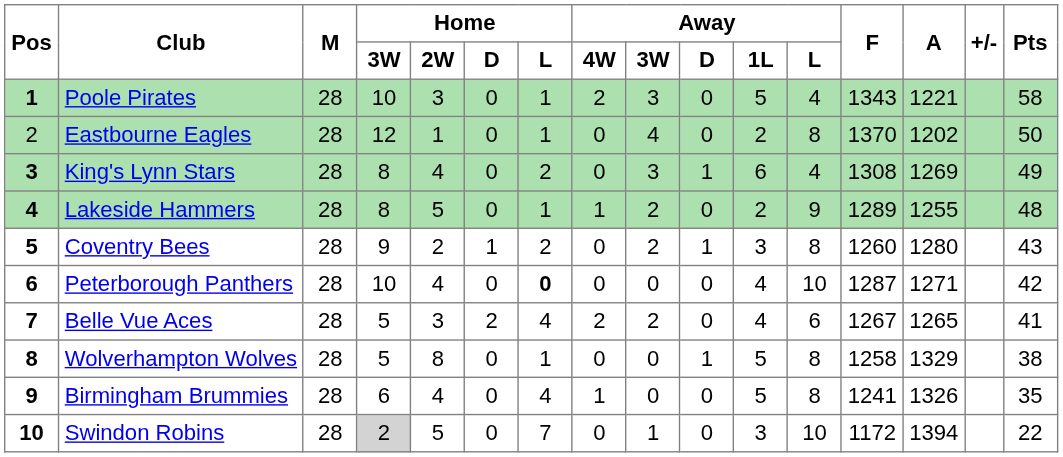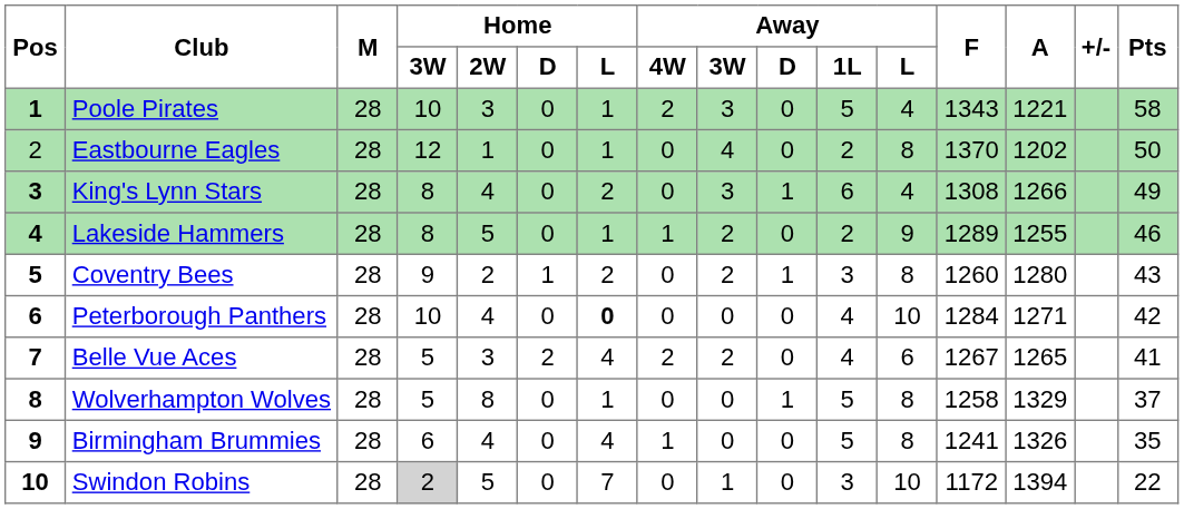King's Lynn Stars | A: 1269 -> 1266
Lakeside Hammers | Pts: 48 -> 46
Peterborough Panthers | F: 1287 -> 1284
Wolverhampton Wolves | Pts: 38 -> 37
